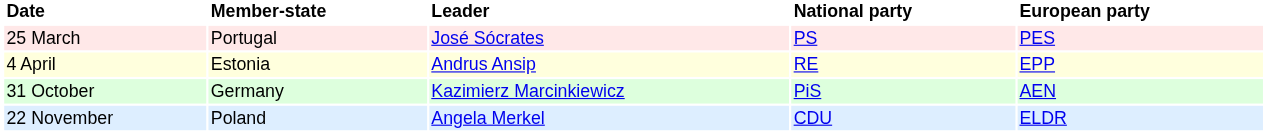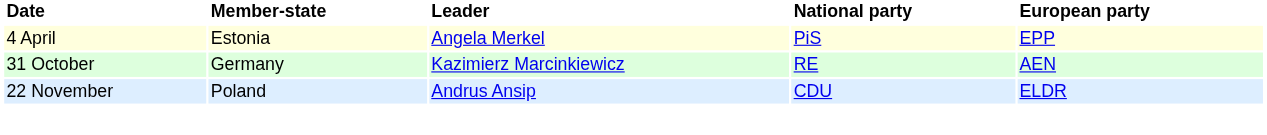- row: 25 March | Portugal | José Sócrates | PS | PES
4 April | Leader: Andrus Ansip -> Angela Merkel
4 April | National party: RE -> PiS
31 October | National party: PiS -> RE
22 November | Leader: Angela Merkel -> Andrus Ansip
